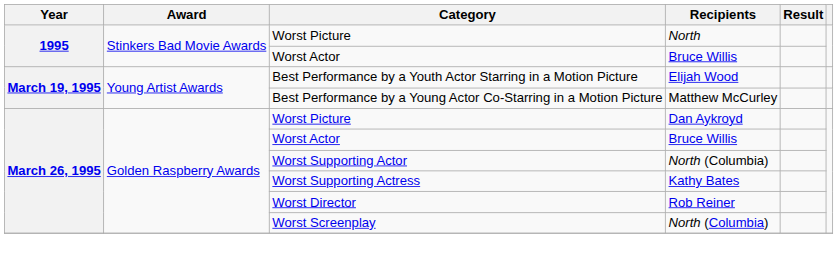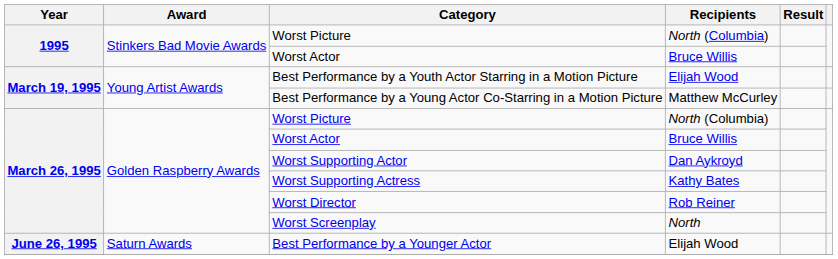1995 / Worst Picture | Recipients: North -> North (Columbia)
March 26, 1995 / Worst Picture | Recipients: Dan Aykroyd -> North (Columbia)
Worst Supporting Actor | Recipients: North (Columbia) -> Dan Aykroyd
Worst Screenplay | Recipients: North (Columbia) -> North
+ row: June 26, 1995 | Saturn Awards | Best Performance by a Younger Actor | Elijah Wood
